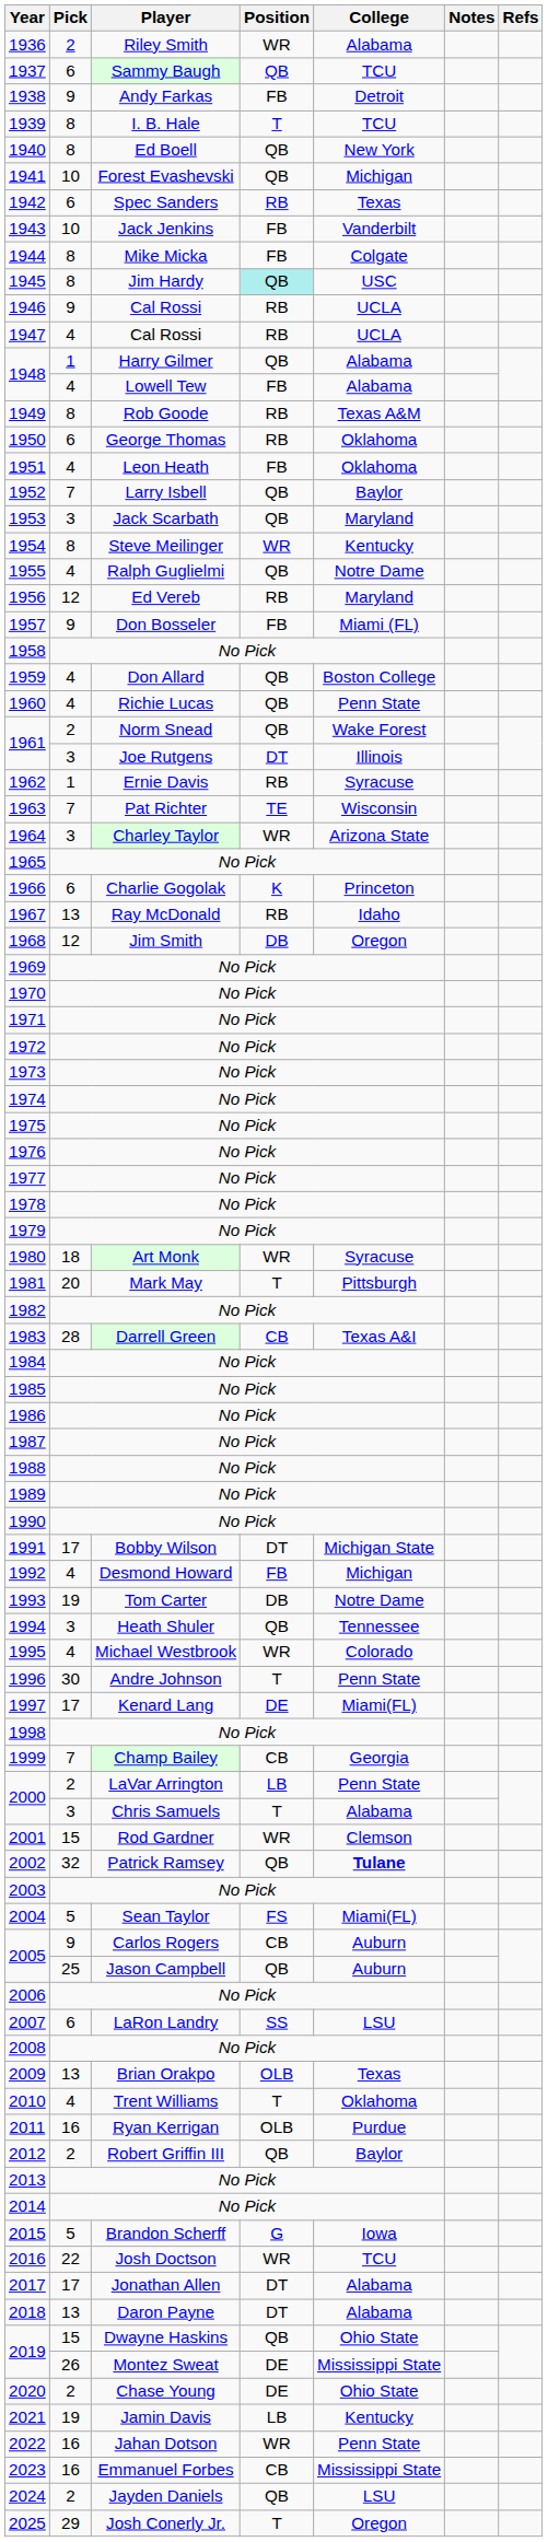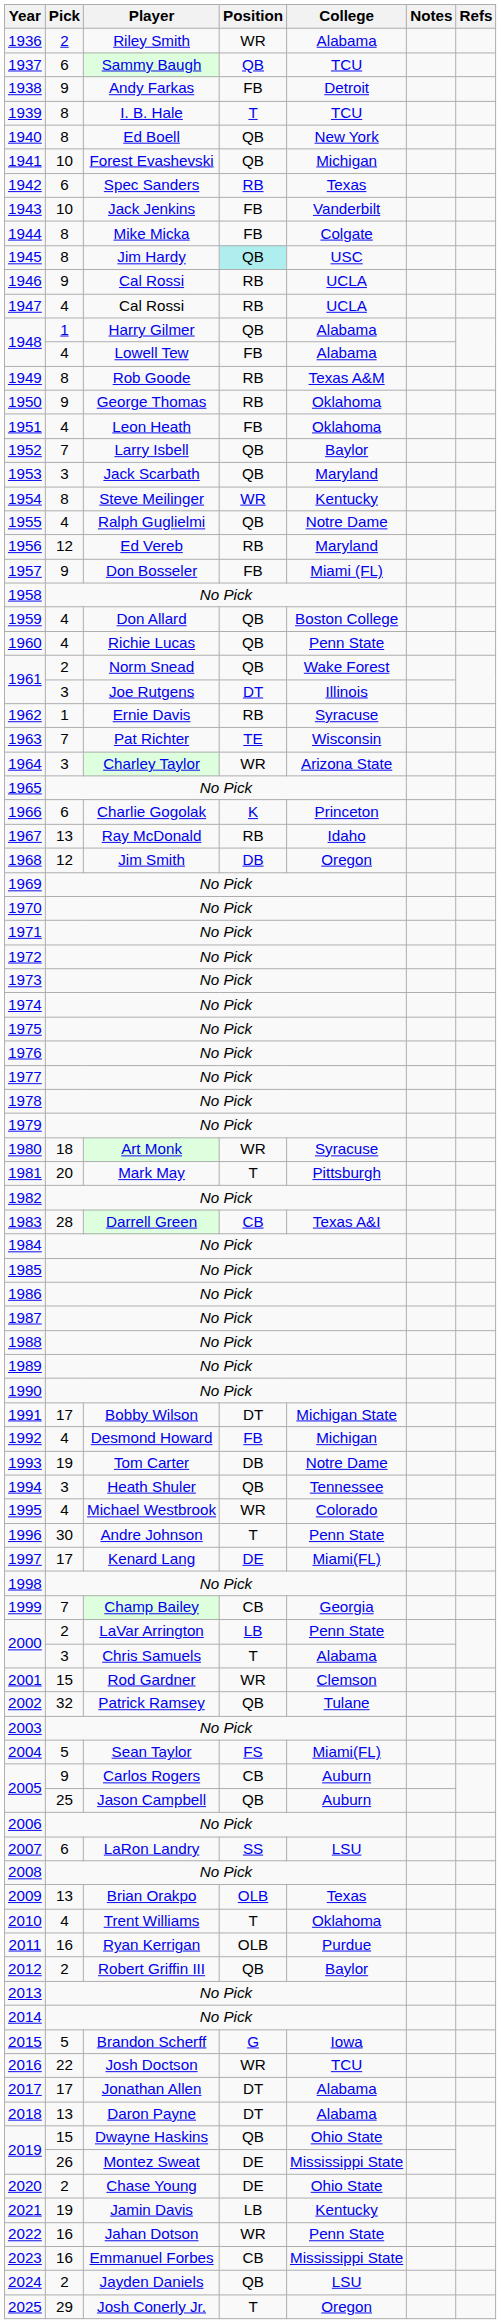1950 | Pick: 6 -> 9
2002 | College: bold -> normal
